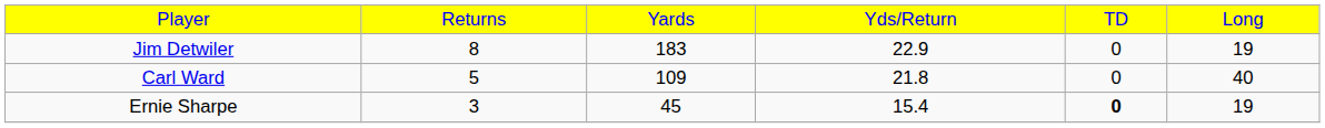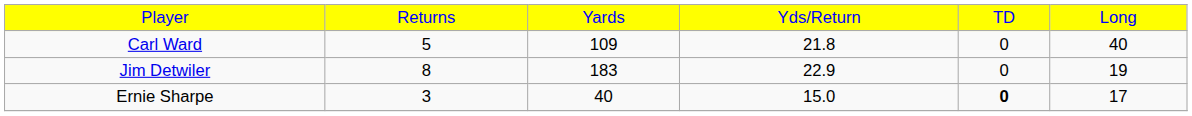rows swapped: Jim Detwiler <-> Carl Ward
Ernie Sharpe | column 3: 45 -> 40
Ernie Sharpe | column 4: 15.4 -> 15.0
Ernie Sharpe | column 6: 19 -> 17
